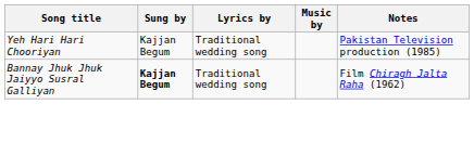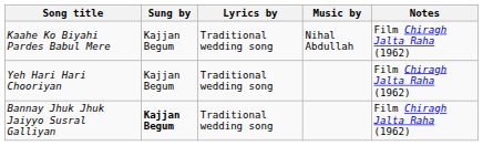+ row: Kaahe Ko Biyahi Pardes Babul Mere | Kajjan Begum | Traditional wedding song | Nihal Abdullah | Film Chiragh Jalta Raha (1962)
Yeh Hari Hari Chooriyan | Notes: Pakistan Television production (1985) -> Film Chiragh Jalta Raha (1962)
